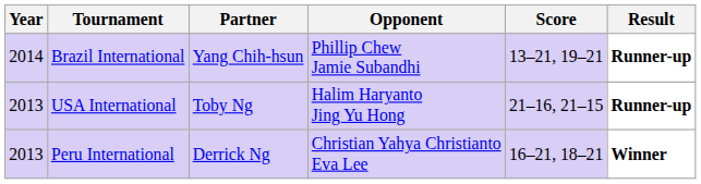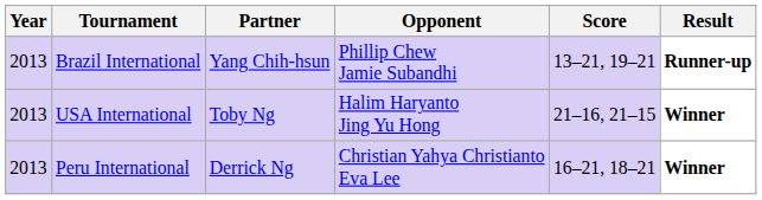Brazil International | Year: 2014 -> 2013
USA International | Result: Runner-up -> Winner
